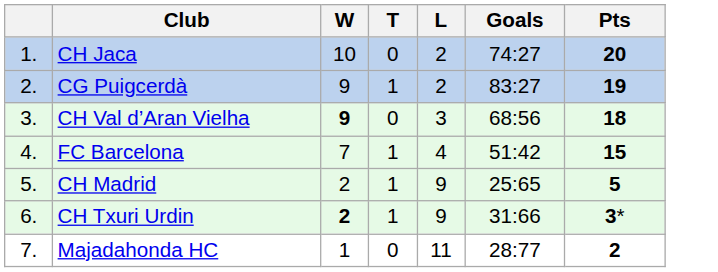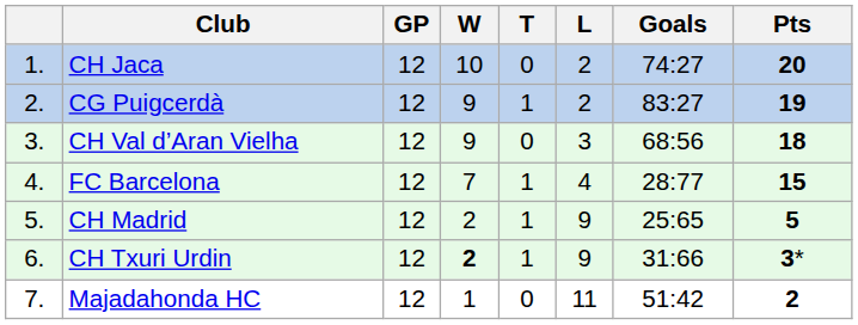+ column: GP | 12 | 12 | 12 | 12 | 12 | 12 | 12
CH Val d’Aran Vielha | W: bold -> normal
FC Barcelona | Goals: 51:42 -> 28:77
Majadahonda HC | Goals: 28:77 -> 51:42
